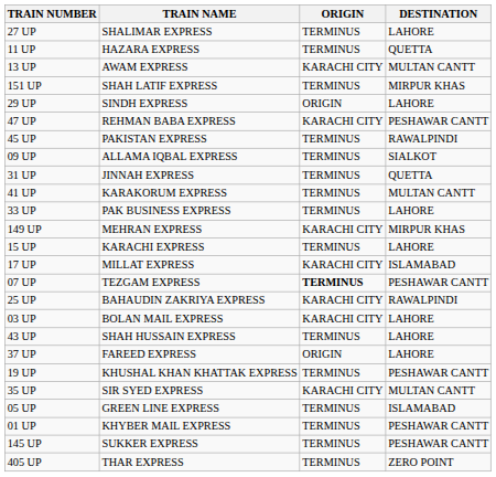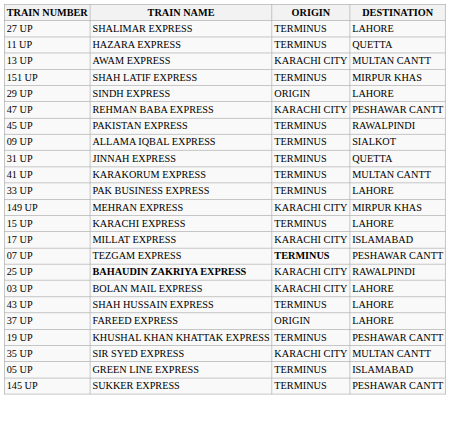25 UP | TRAIN NAME: normal -> bold
- row: 01 UP | KHYBER MAIL EXPRESS | TERMINUS | PESHAWAR CANTT
- row: 405 UP | THAR EXPRESS | TERMINUS | ZERO POINT
